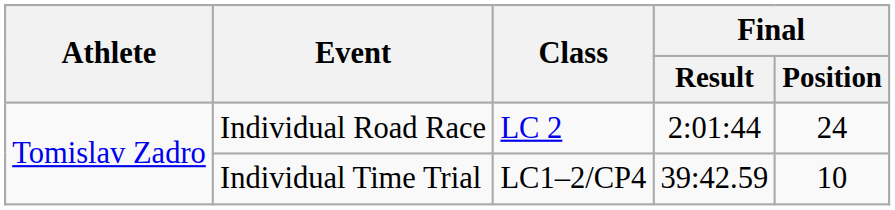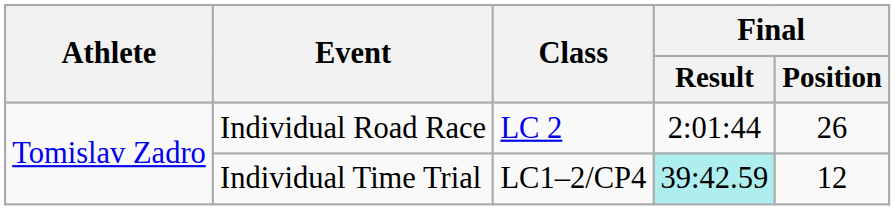Individual Road Race | Final / Position: 24 -> 26
Individual Time Trial | Final / Result: no background -> paleturquoise background
Individual Time Trial | Final / Position: 10 -> 12
